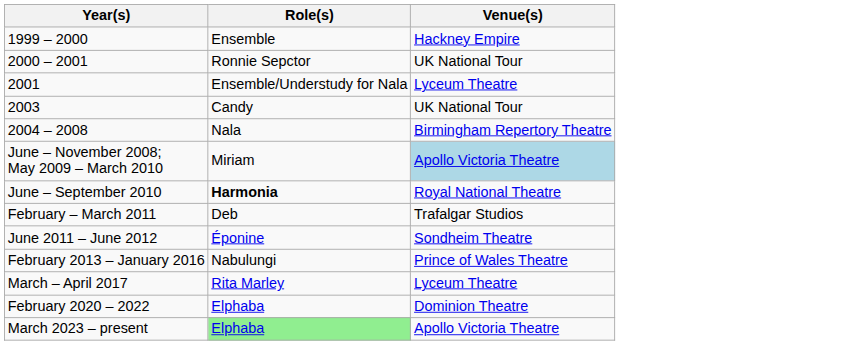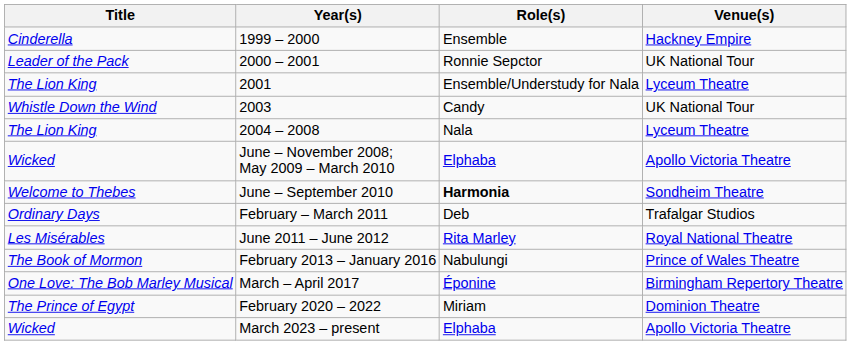+ column: Title | Cinderella | Leader of the Pack | The Lion King | Whistle Down the Wind | The Lion King | Wicked | Welcome to Thebes | Ordinary Days | Les Misérables | The Book of Mormon | One Love: The Bob Marley Musical | The Prince of Egypt | Wicked
2004 – 2008 | Venue(s): Birmingham Repertory Theatre -> Lyceum Theatre
June – November 2008; May 2009 – March 2010 | Role(s): Miriam -> Elphaba
June – November 2008; May 2009 – March 2010 | Venue(s): lightblue background -> no background
June – September 2010 | Venue(s): Royal National Theatre -> Sondheim Theatre
June 2011 – June 2012 | Role(s): Éponine -> Rita Marley
June 2011 – June 2012 | Venue(s): Sondheim Theatre -> Royal National Theatre
March – April 2017 | Role(s): Rita Marley -> Éponine
March – April 2017 | Venue(s): Lyceum Theatre -> Birmingham Repertory Theatre
February 2020 – 2022 | Role(s): Elphaba -> Miriam
March 2023 – present | Role(s): lightgreen background -> no background
